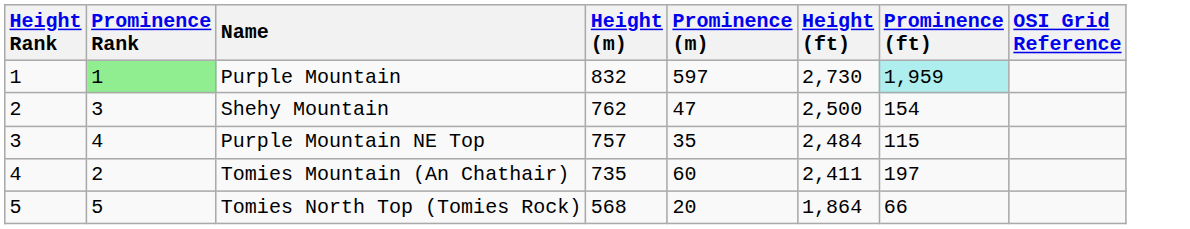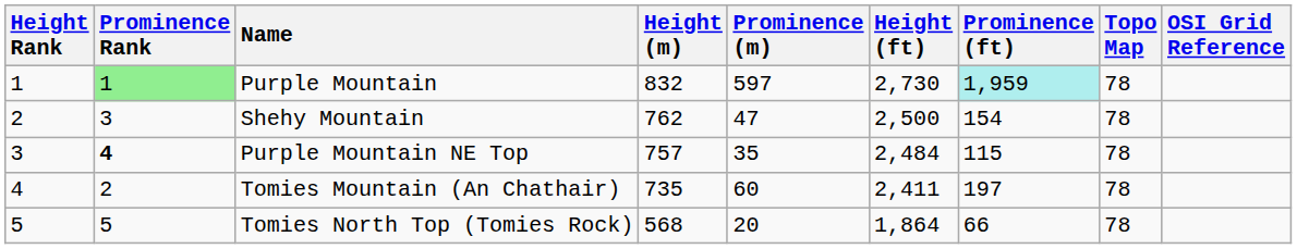+ column: Topo Map | 78 | 78 | 78 | 78 | 78
Purple Mountain NE Top | Prominence Rank: normal -> bold
